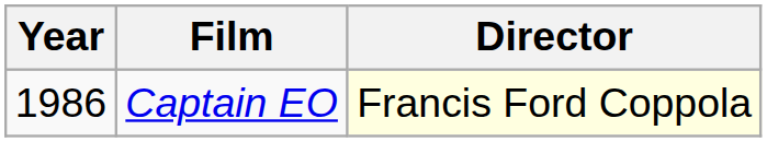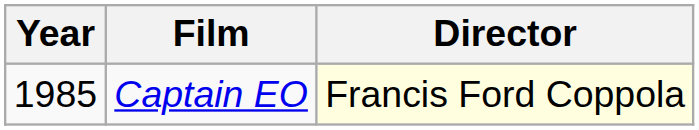Captain EO | Year: 1986 -> 1985
